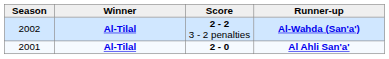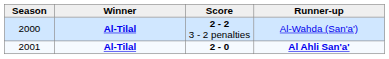2 - 2 3 - 2 penalties | Season: 2002 -> 2000
2 - 2 3 - 2 penalties | Runner-up: bold -> normal
